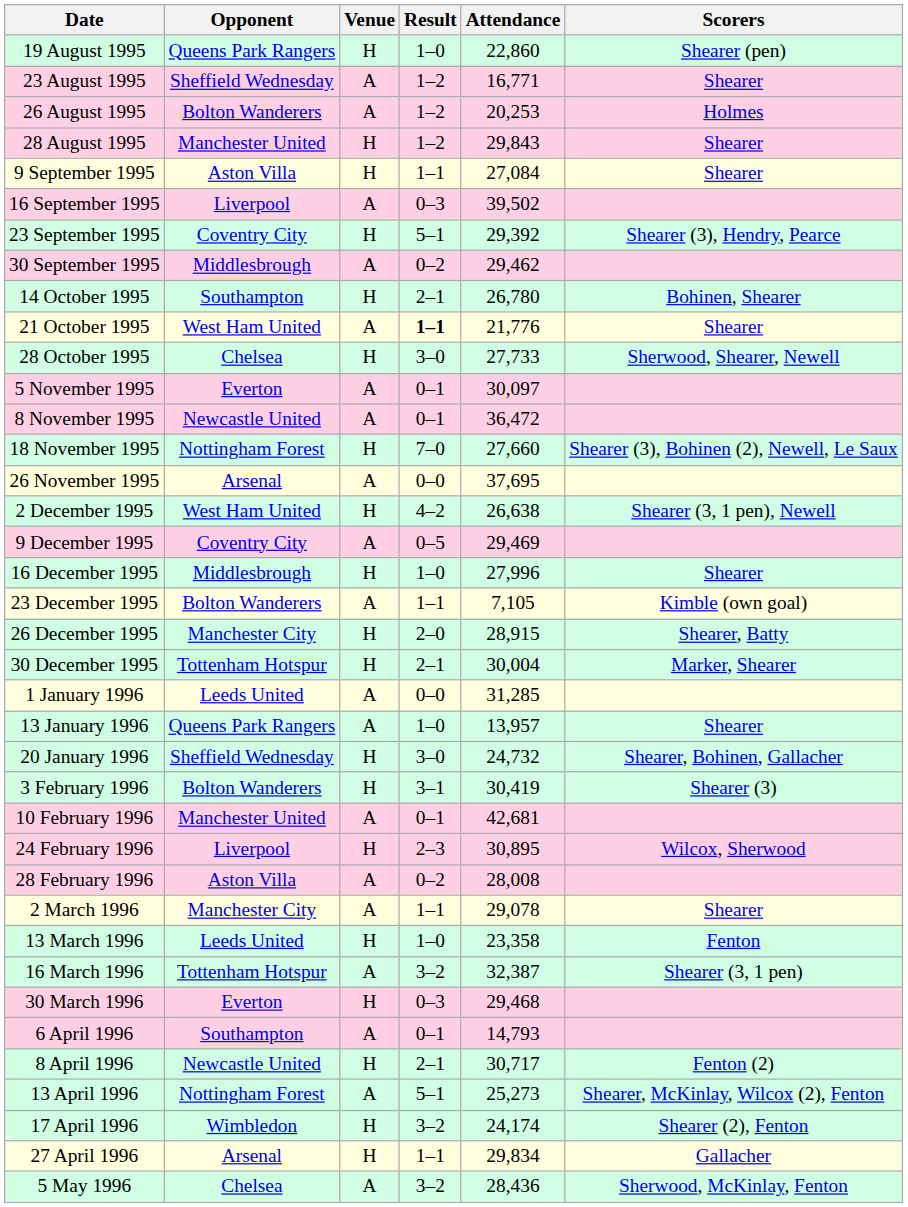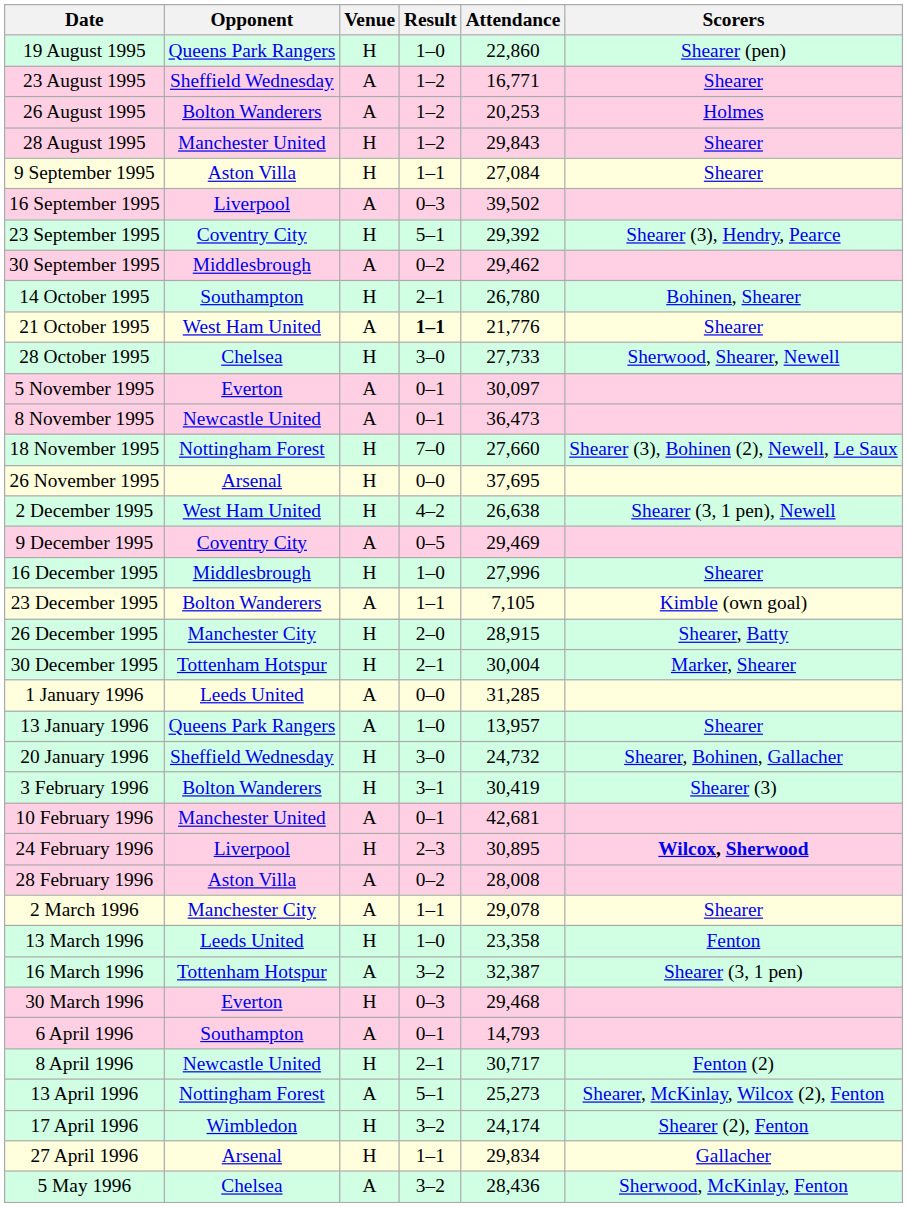8 November 1995 | Attendance: 36,472 -> 36,473
26 November 1995 | Venue: A -> H
24 February 1996 | Scorers: normal -> bold
